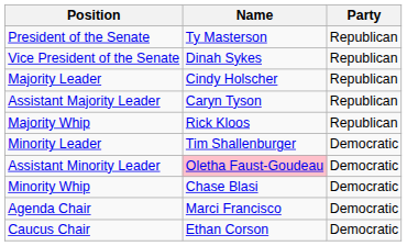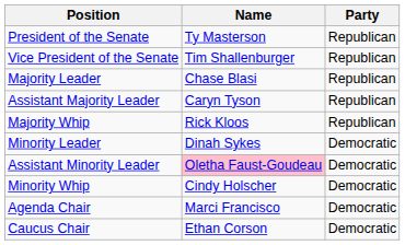Vice President of the Senate | Name: Dinah Sykes -> Tim Shallenburger
Majority Leader | Name: Cindy Holscher -> Chase Blasi
Minority Leader | Name: Tim Shallenburger -> Dinah Sykes
Minority Whip | Name: Chase Blasi -> Cindy Holscher
